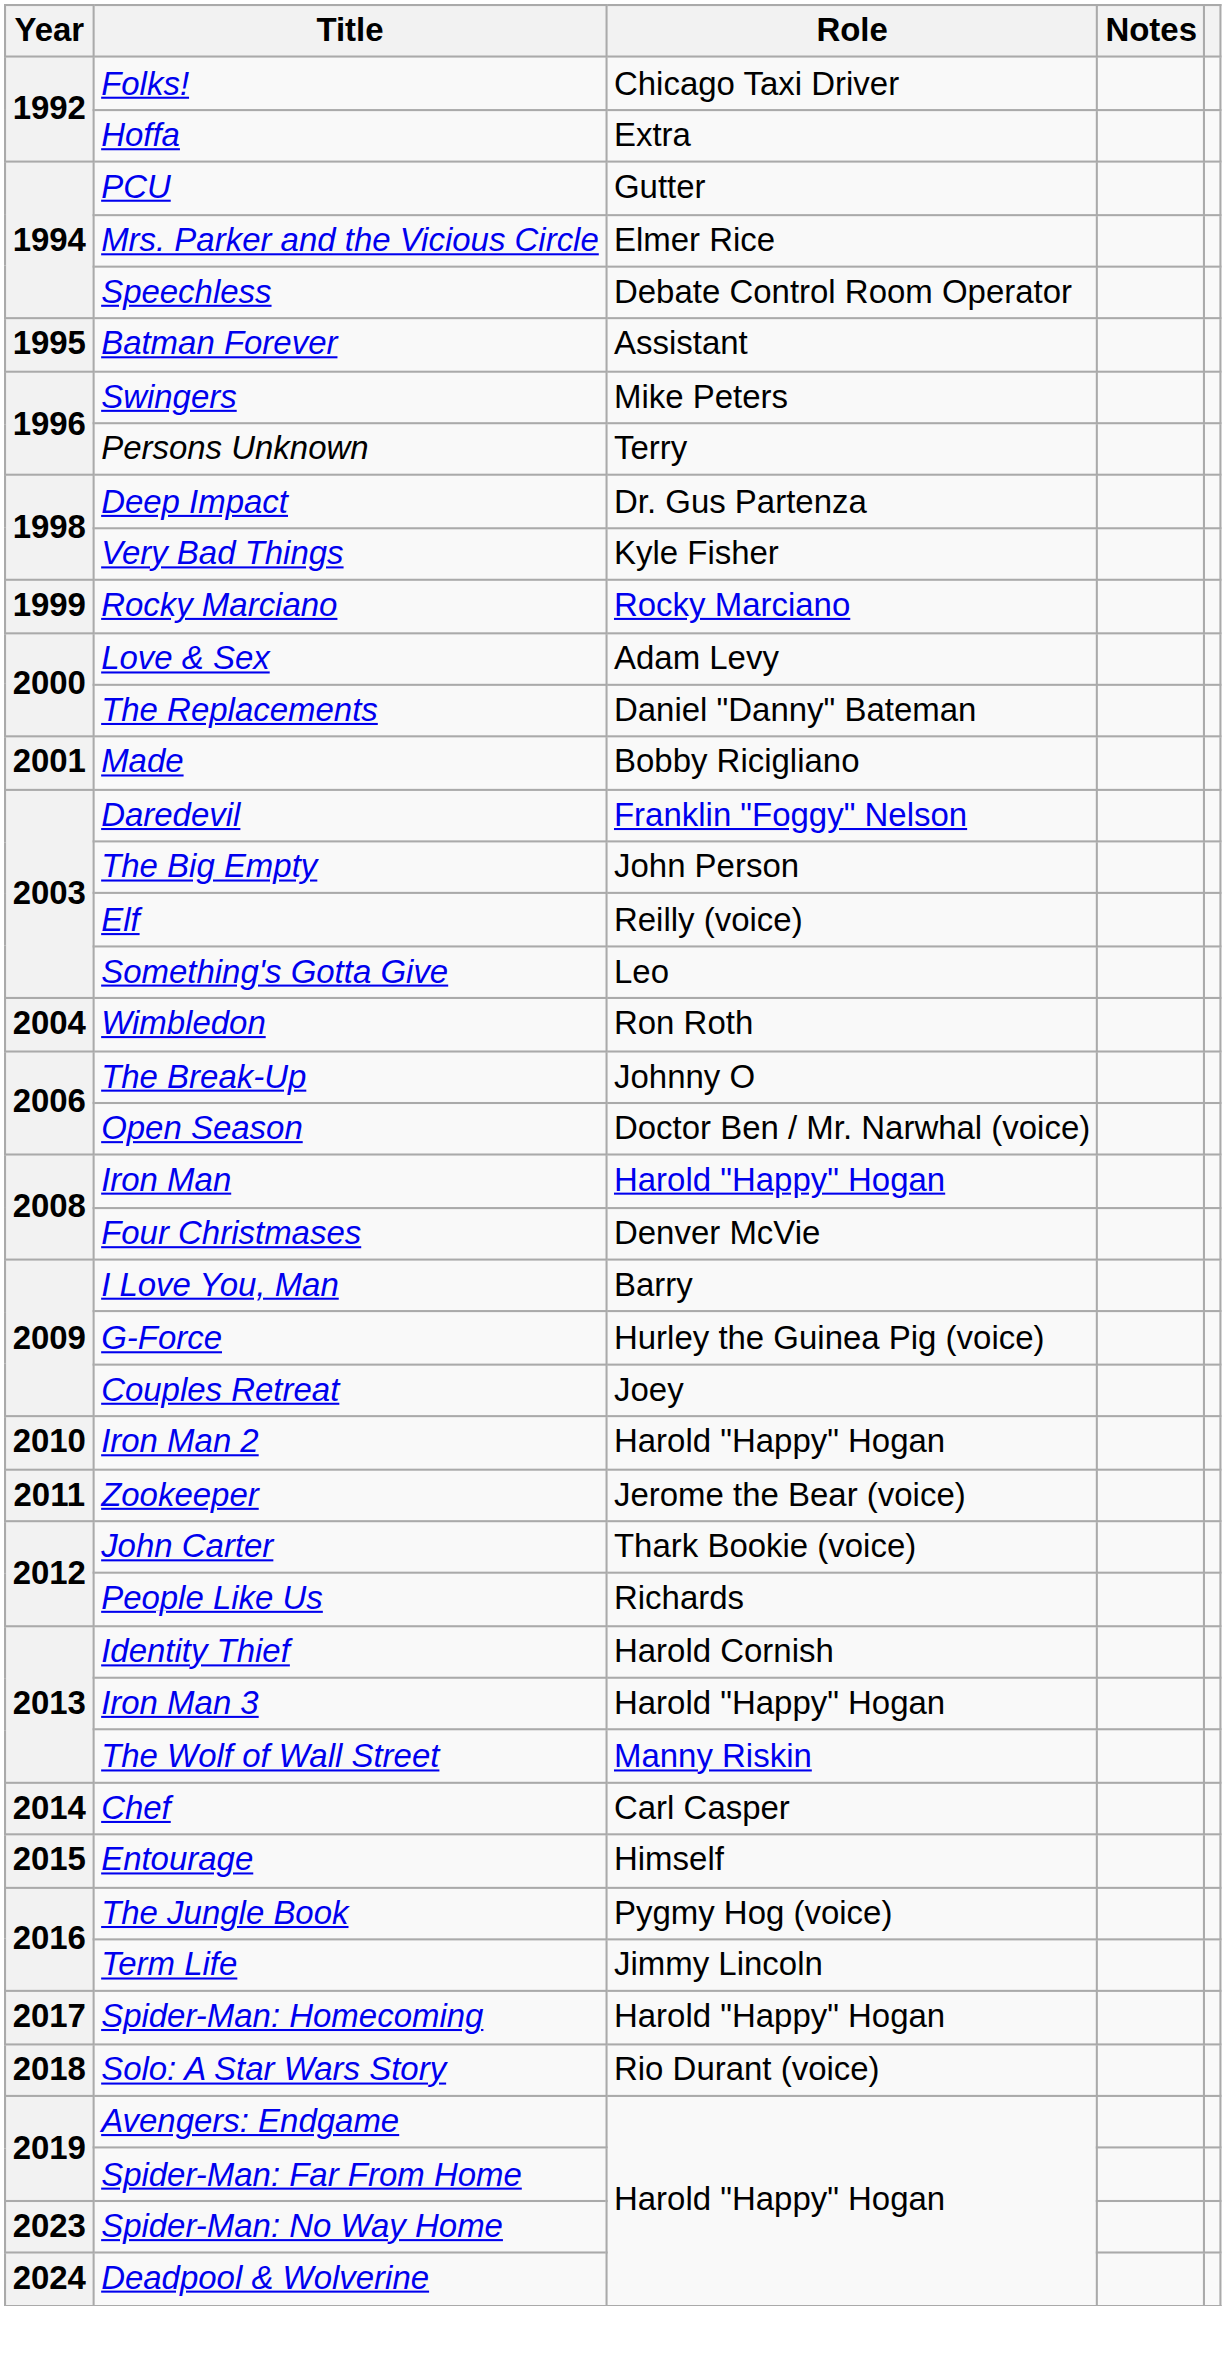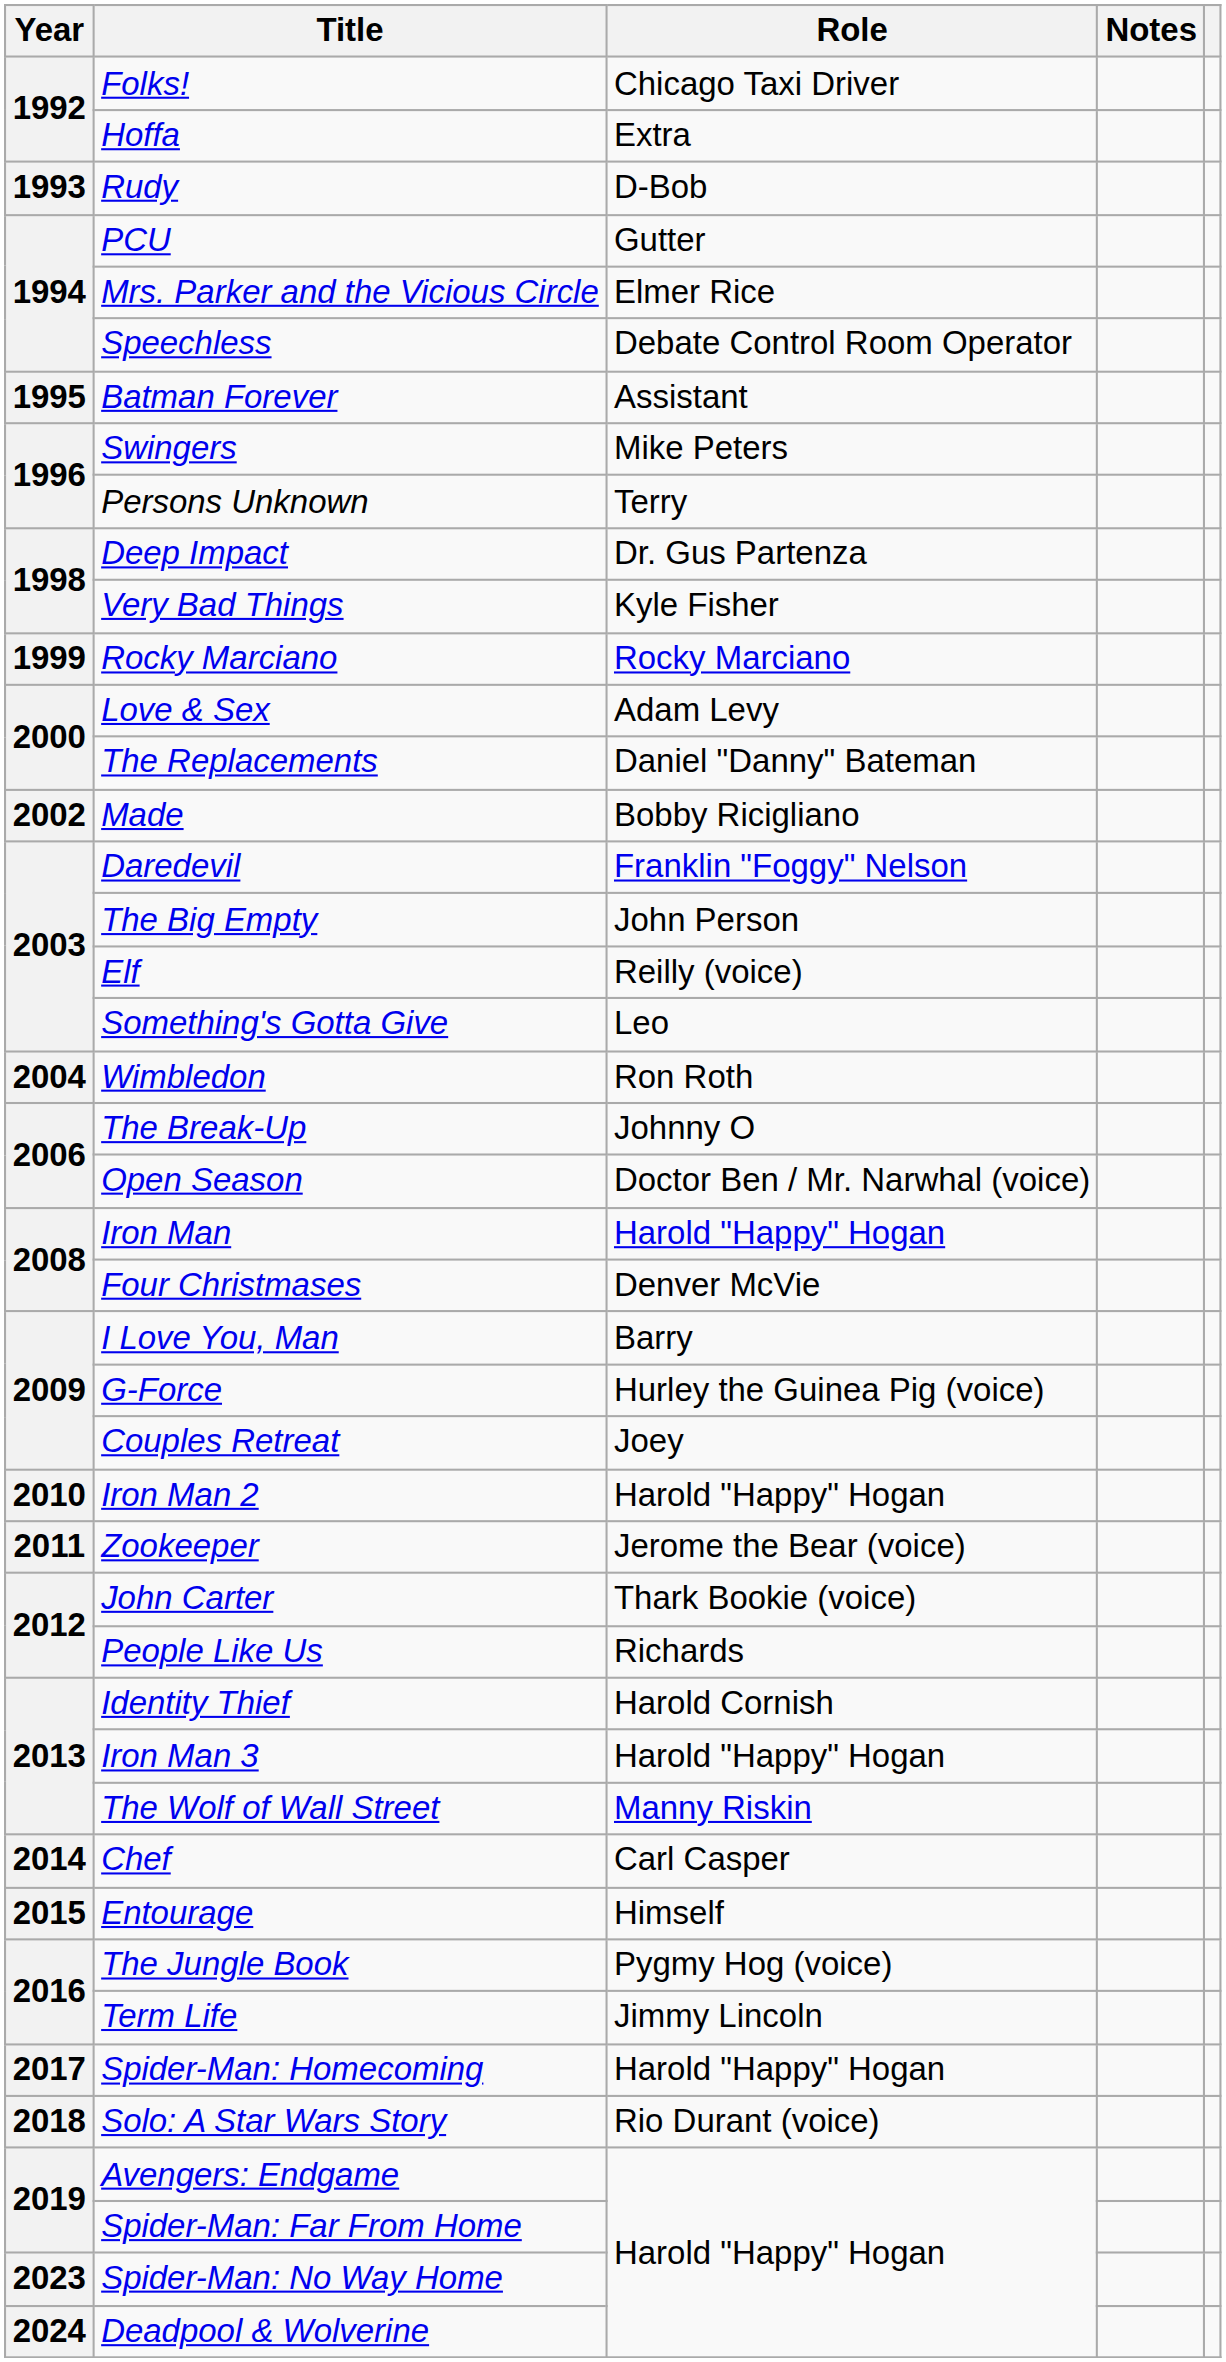+ row: 1993 | Rudy | D-Bob
Made | Year: 2001 -> 2002
